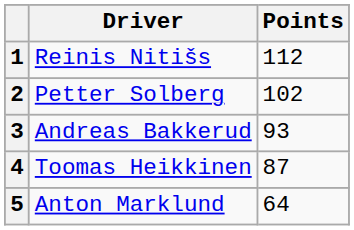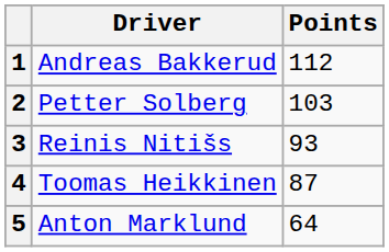1 | Driver: Reinis Nitišs -> Andreas Bakkerud
2 | Points: 102 -> 103
3 | Driver: Andreas Bakkerud -> Reinis Nitišs
